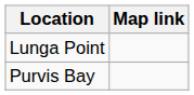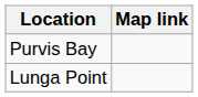rows swapped: Lunga Point <-> Purvis Bay
